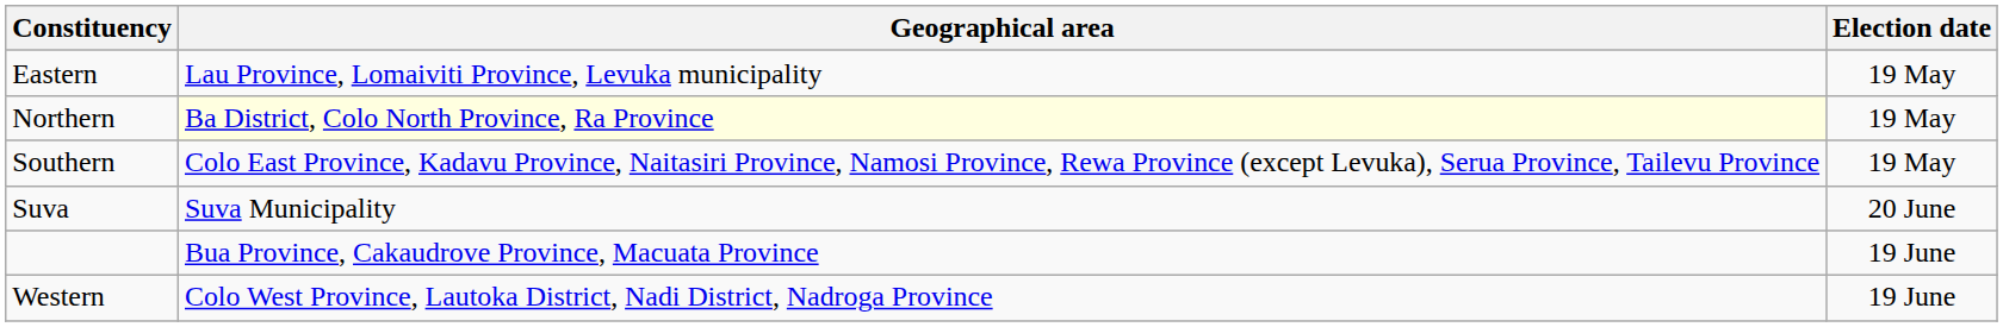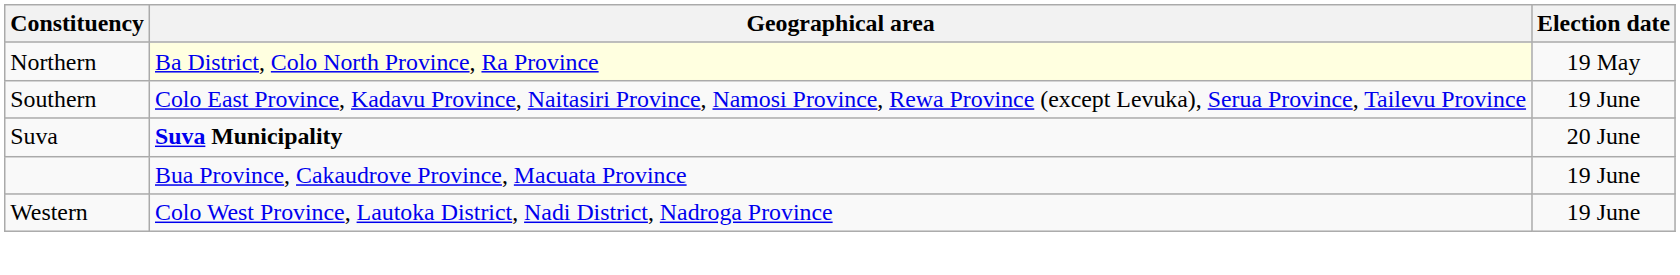- row: Eastern | Lau Province, Lomaiviti Province, Levuka municipality | 19 May
Southern | Election date: 19 May -> 19 June
Suva | Geographical area: normal -> bold
